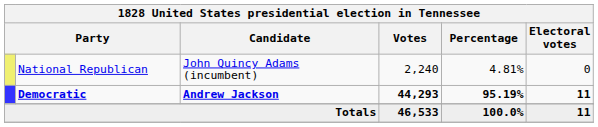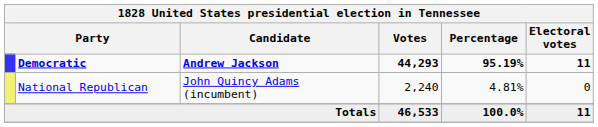rows swapped: Democratic <-> National Republican
